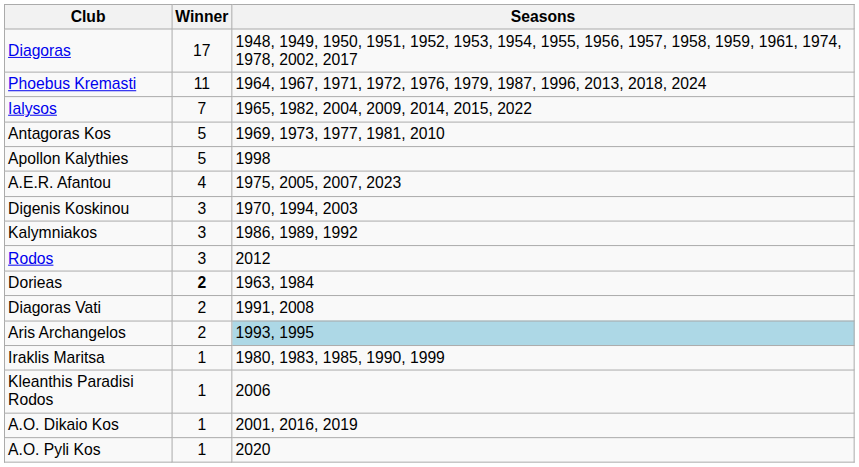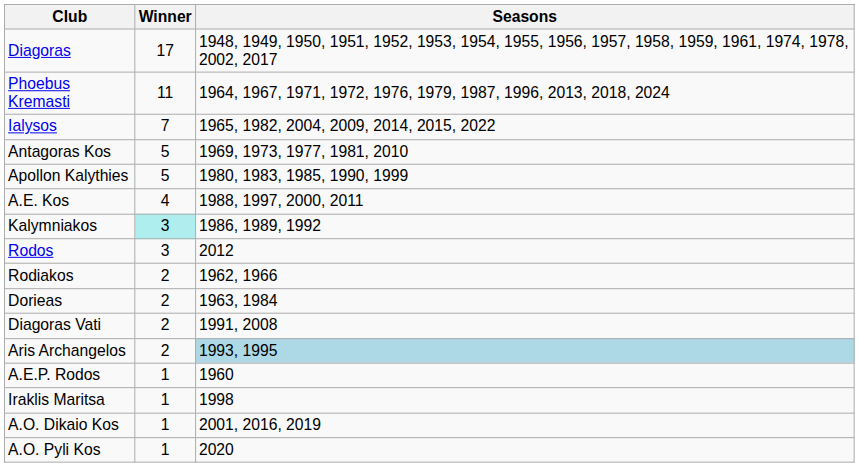Apollon Kalythies | Seasons: 1998 -> 1980, 1983, 1985, 1990, 1999
- row: A.E.R. Afantou | 4 | 1975, 2005, 2007, 2023
+ row: A.E. Kos | 4 | 1988, 1997, 2000, 2011
- row: Digenis Koskinou | 3 | 1970, 1994, 2003
Kalymniakos | Winner: no background -> paleturquoise background
+ row: Rodiakos | 2 | 1962, 1966
Dorieas | Winner: bold -> normal
+ row: A.E.P. Rodos | 1 | 1960
Iraklis Maritsa | Seasons: 1980, 1983, 1985, 1990, 1999 -> 1998
- row: Kleanthis Paradisi Rodos | 1 | 2006
